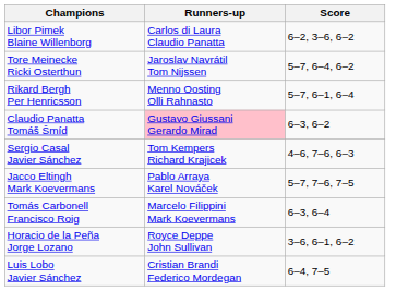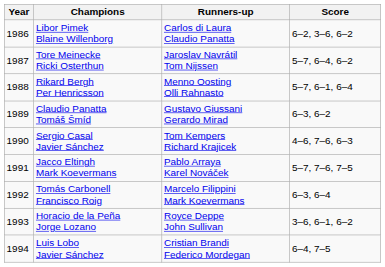+ column: Year | 1986 | 1987 | 1988 | 1989 | 1990 | 1991 | 1992 | 1993 | 1994
Claudio Panatta Tomáš Šmíd | Runners-up: pink background -> no background
